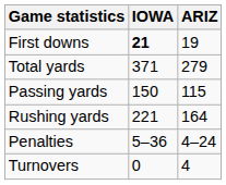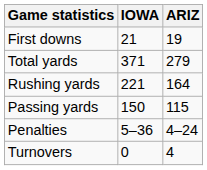First downs | IOWA: bold -> normal
rows swapped: Passing yards <-> Rushing yards
